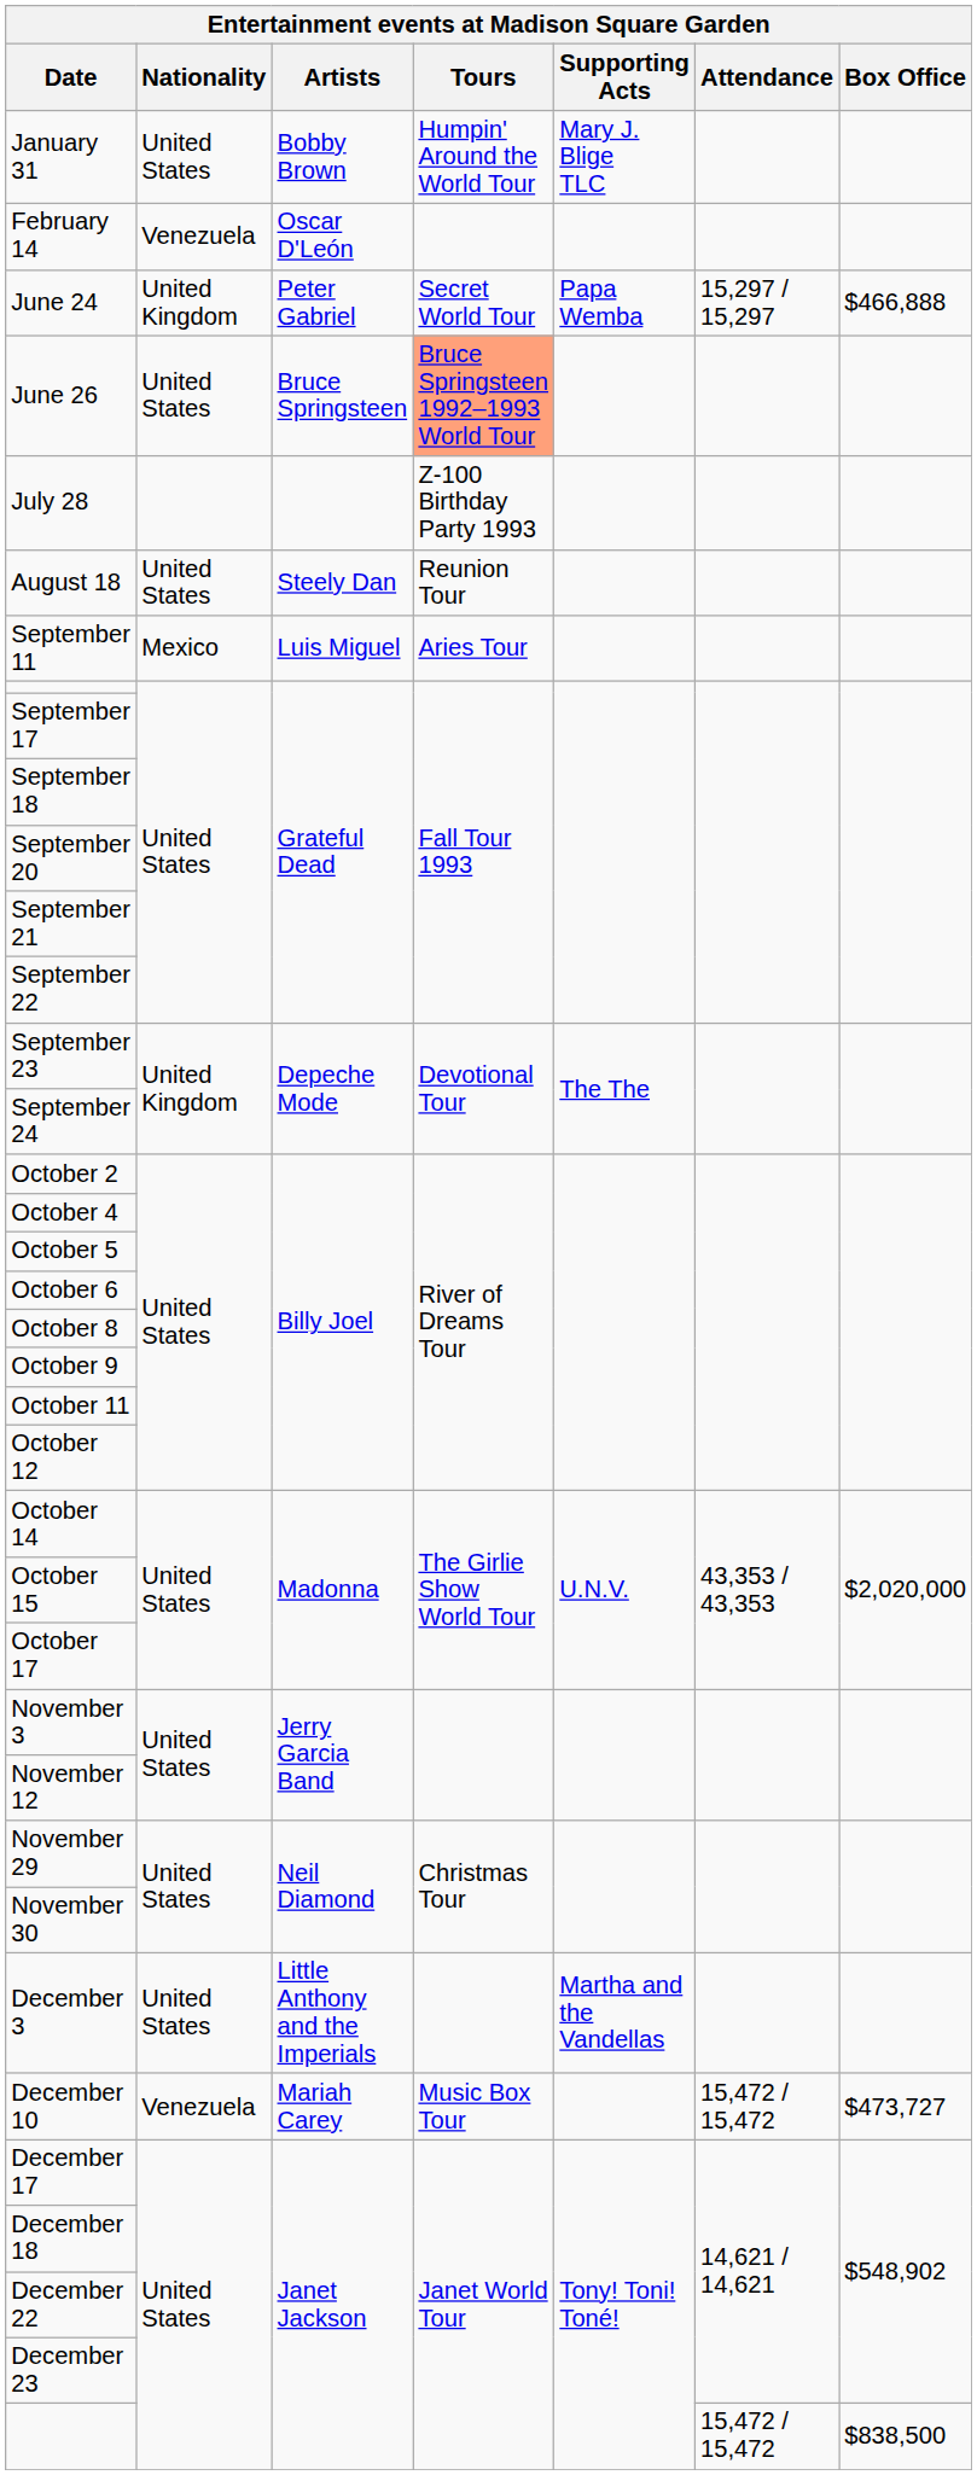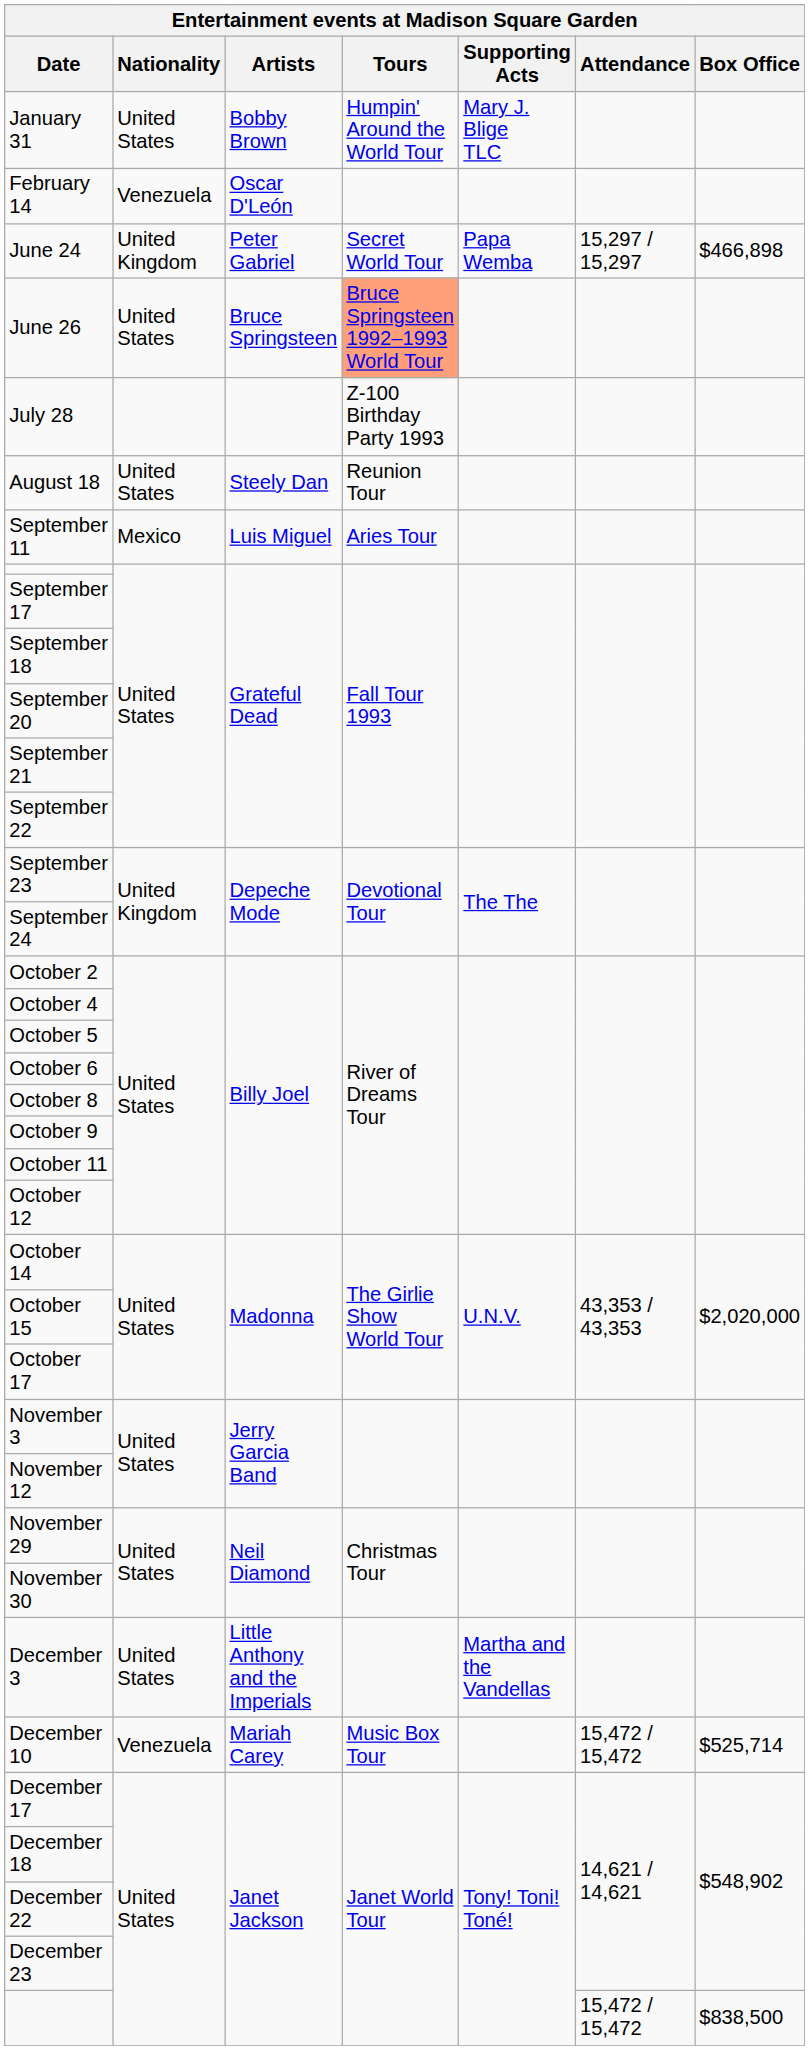June 24 | Box Office: $466,888 -> $466,898
December 10 | Box Office: $473,727 -> $525,714
